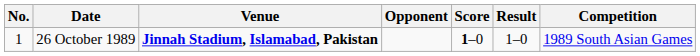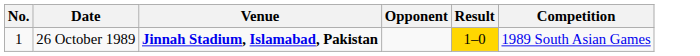- column: Score | 1–0
26 October 1989 | Result: no background -> gold background
